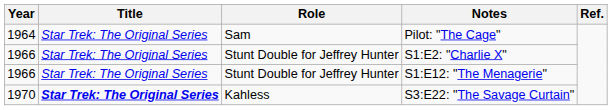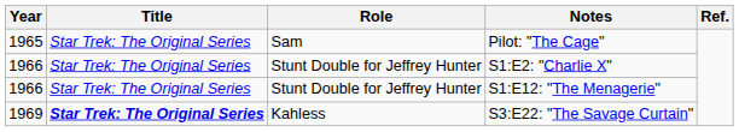Pilot: "The Cage" | Year: 1964 -> 1965
S3:E22: "The Savage Curtain" | Year: 1970 -> 1969
